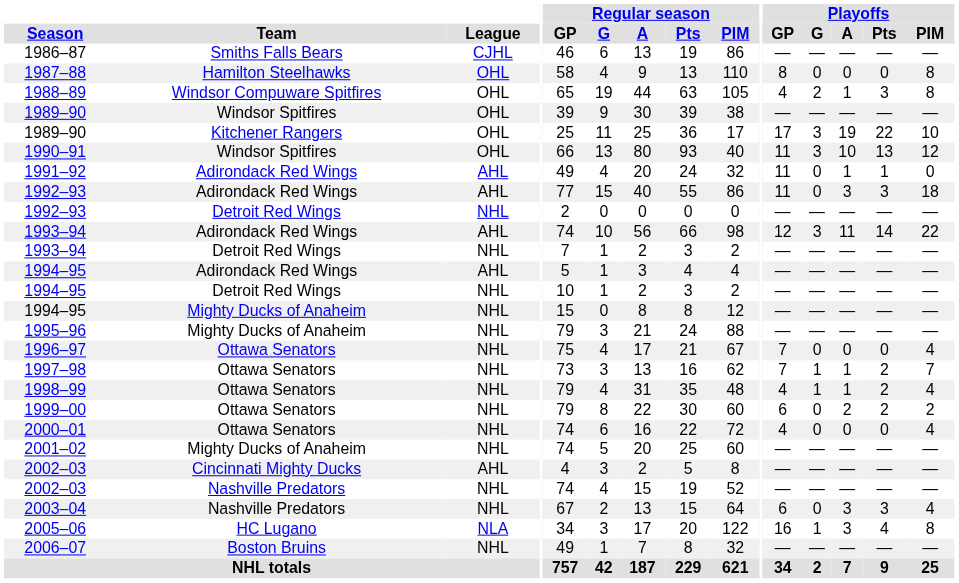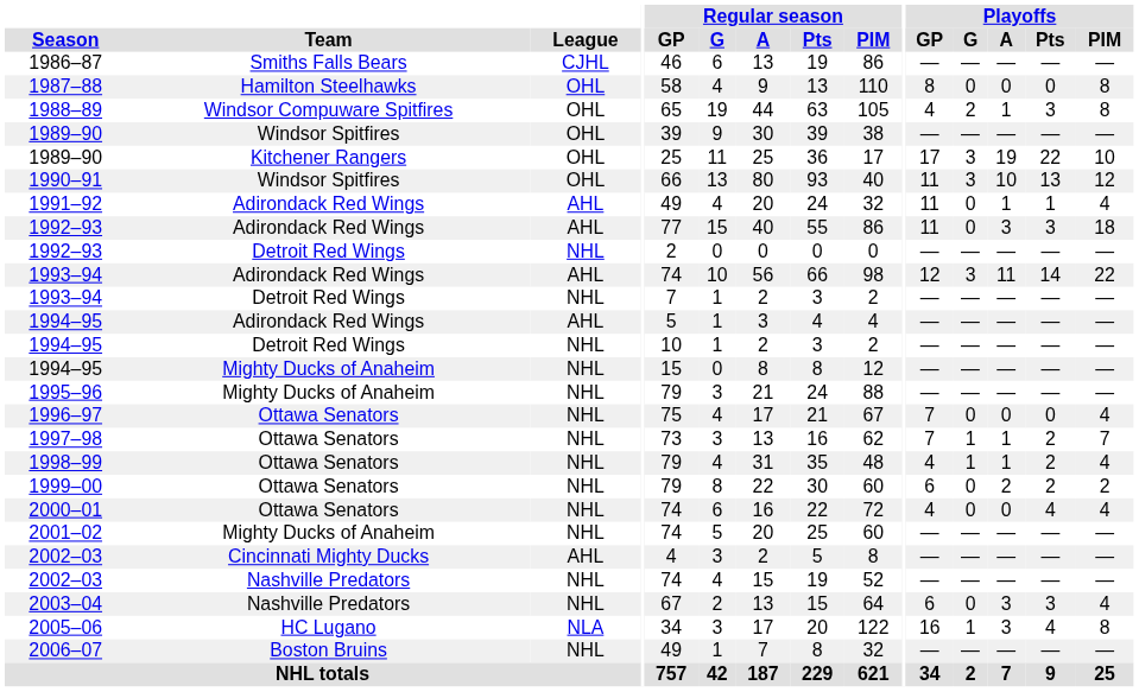1991–92 | Playoffs / PIM: 0 -> 4
2000–01 | Playoffs / Pts: 0 -> 4
